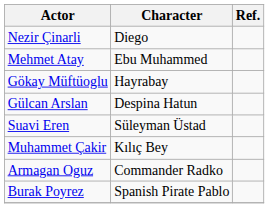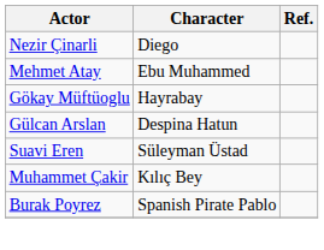- row: Armagan Oguz | Commander Radko
